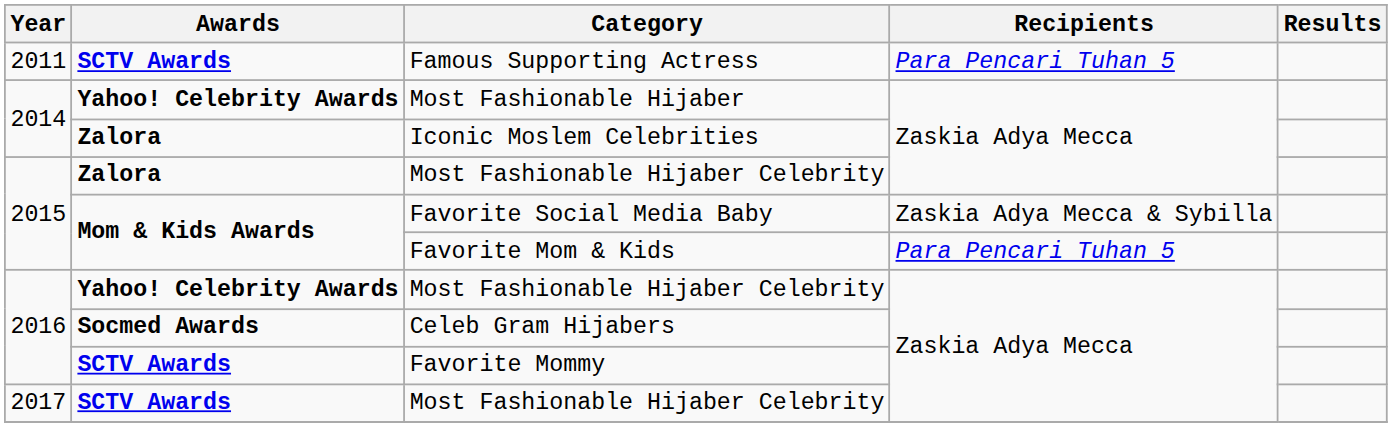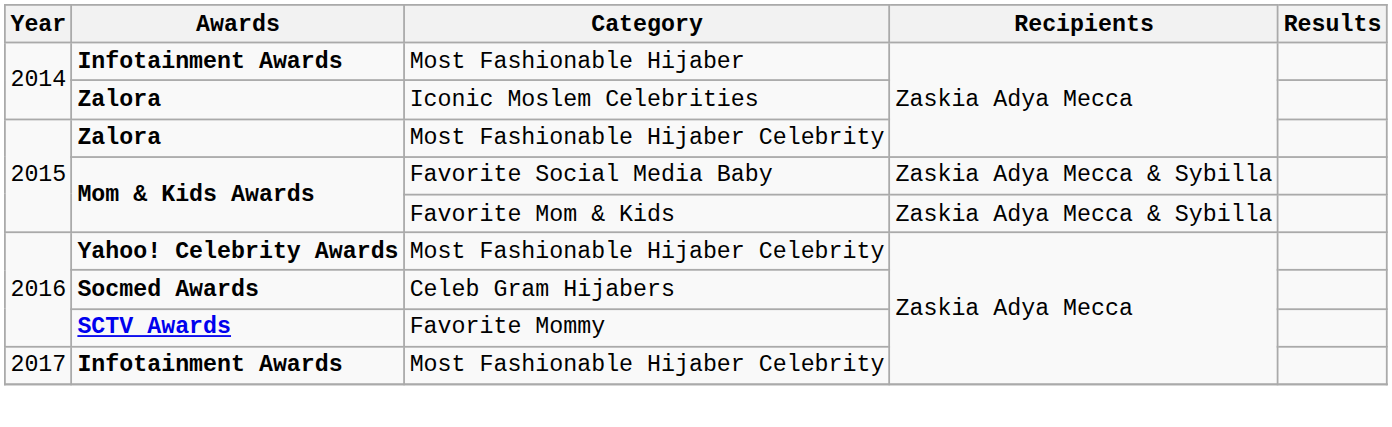- row: 2011 | SCTV Awards | Famous Supporting Actress | Para Pencari Tuhan 5
Most Fashionable Hijaber | Awards: Yahoo! Celebrity Awards -> Infotainment Awards
Favorite Mom & Kids | Recipients: Para Pencari Tuhan 5 -> Zaskia Adya Mecca & Sybilla
2017 / Most Fashionable Hijaber Celebrity | Awards: SCTV Awards -> Infotainment Awards
